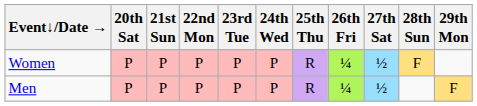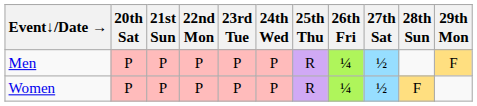rows swapped: Men <-> Women
